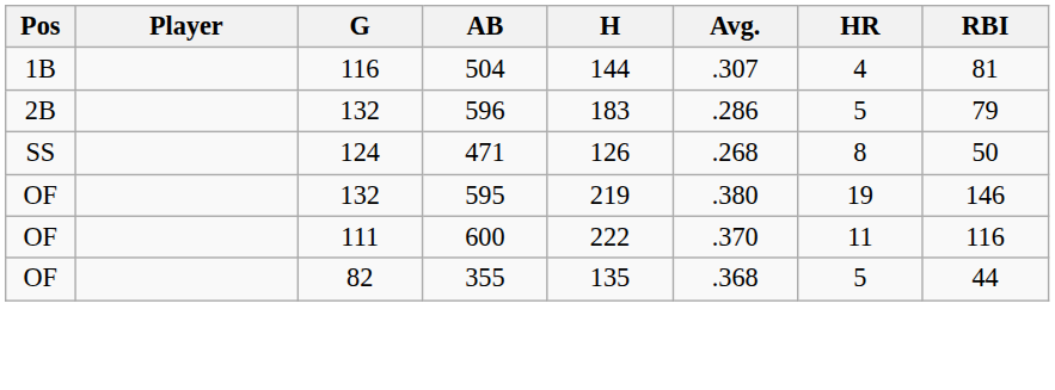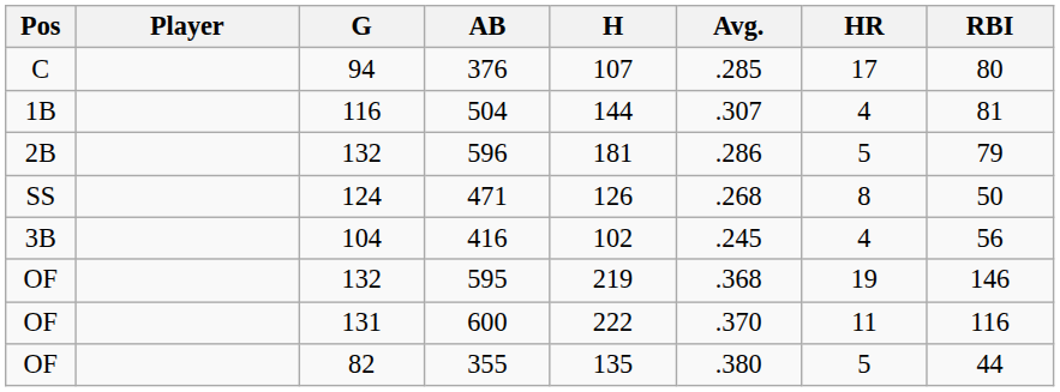+ row: C | 94 | 376 | 107 | .285 | 17 | 80
596 | H: 183 -> 181
+ row: 3B | 104 | 416 | 102 | .245 | 4 | 56
595 | Avg.: .380 -> .368
600 | G: 111 -> 131
355 | Avg.: .368 -> .380
